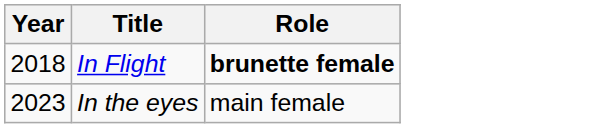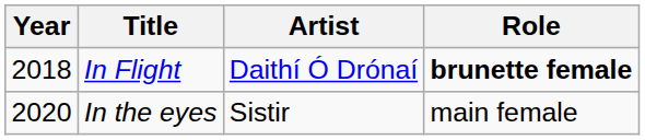+ column: Artist | Daithí Ó Drónaí | Sistir
In the eyes | Year: 2023 -> 2020
